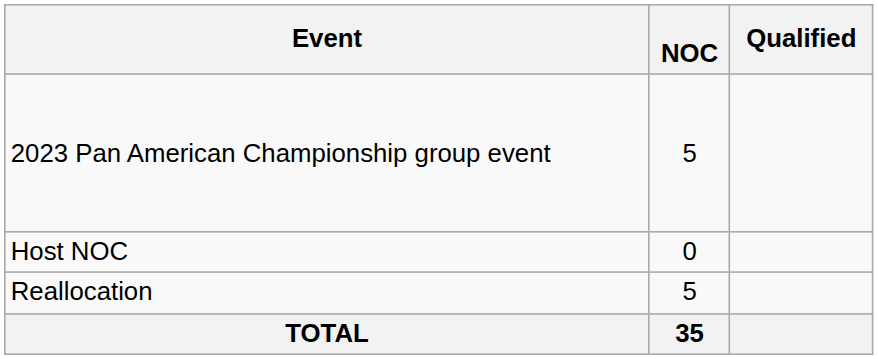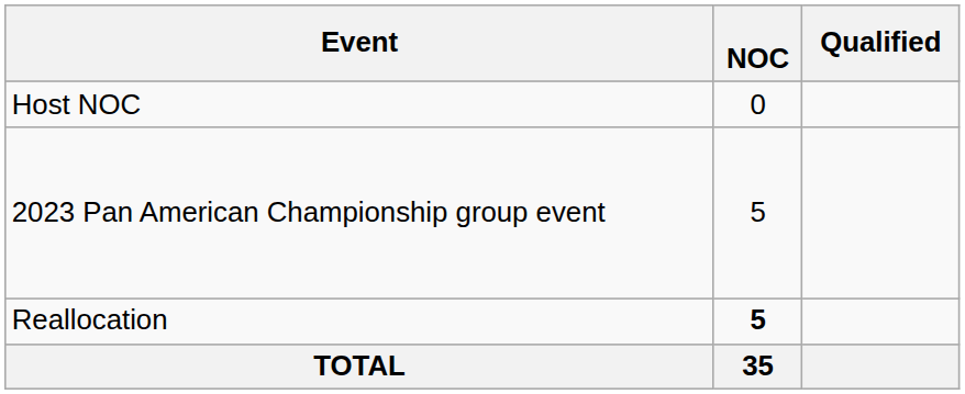rows swapped: Host NOC <-> 2023 Pan American Championship group event
Reallocation | NOC: normal -> bold
